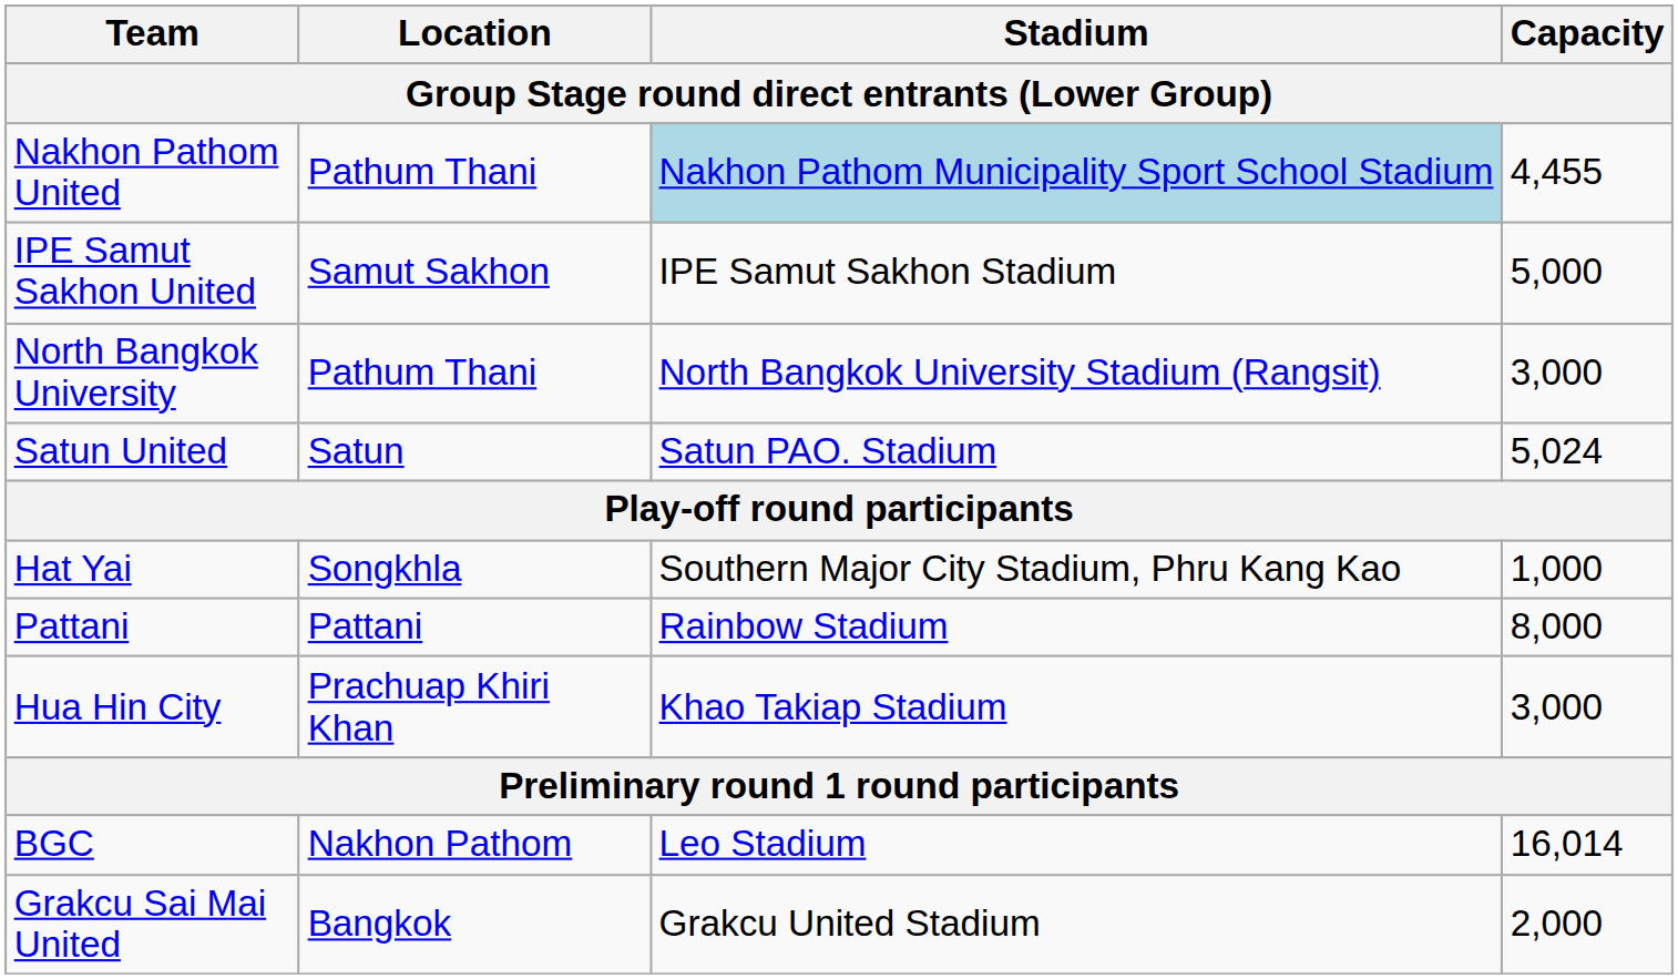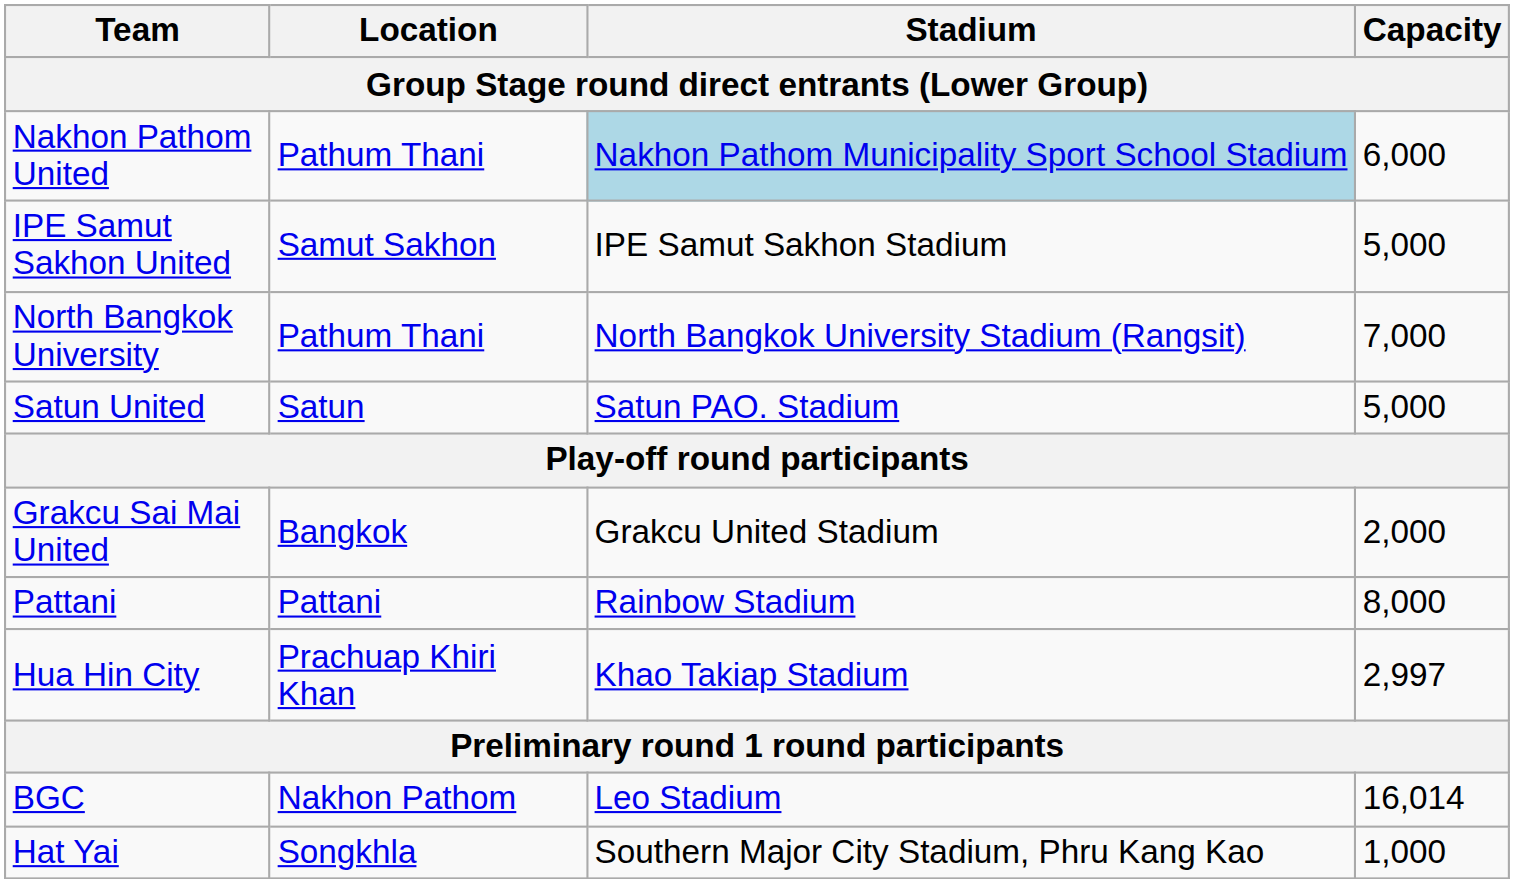Nakhon Pathom United | Capacity: 4,455 -> 6,000
North Bangkok University | Capacity: 3,000 -> 7,000
Satun United | Capacity: 5,024 -> 5,000
rows swapped: Grakcu Sai Mai United <-> Hat Yai
Hua Hin City | Capacity: 3,000 -> 2,997
